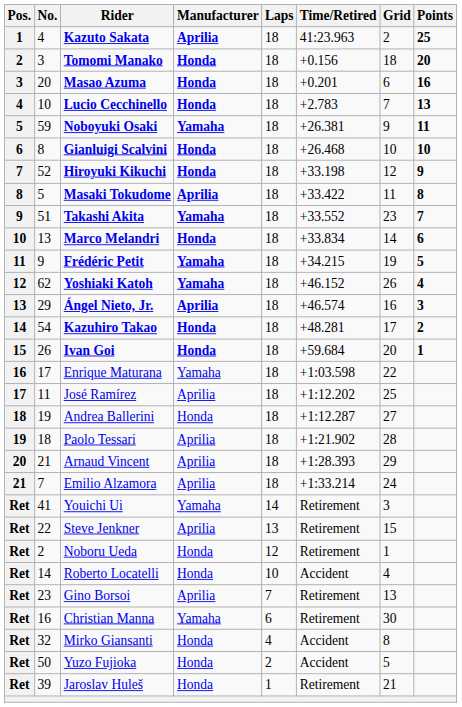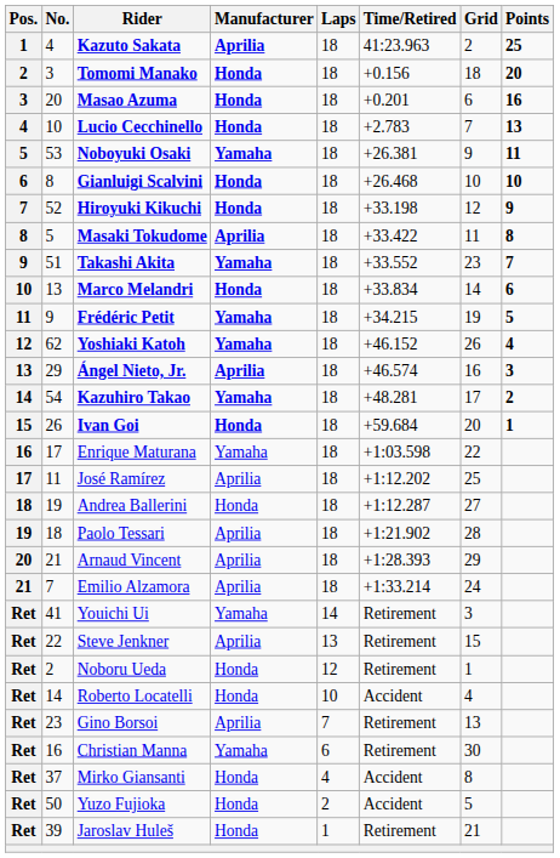Noboyuki Osaki | No.: 59 -> 53
Kazuhiro Takao | Manufacturer: Honda -> Yamaha
Mirko Giansanti | No.: 32 -> 37
